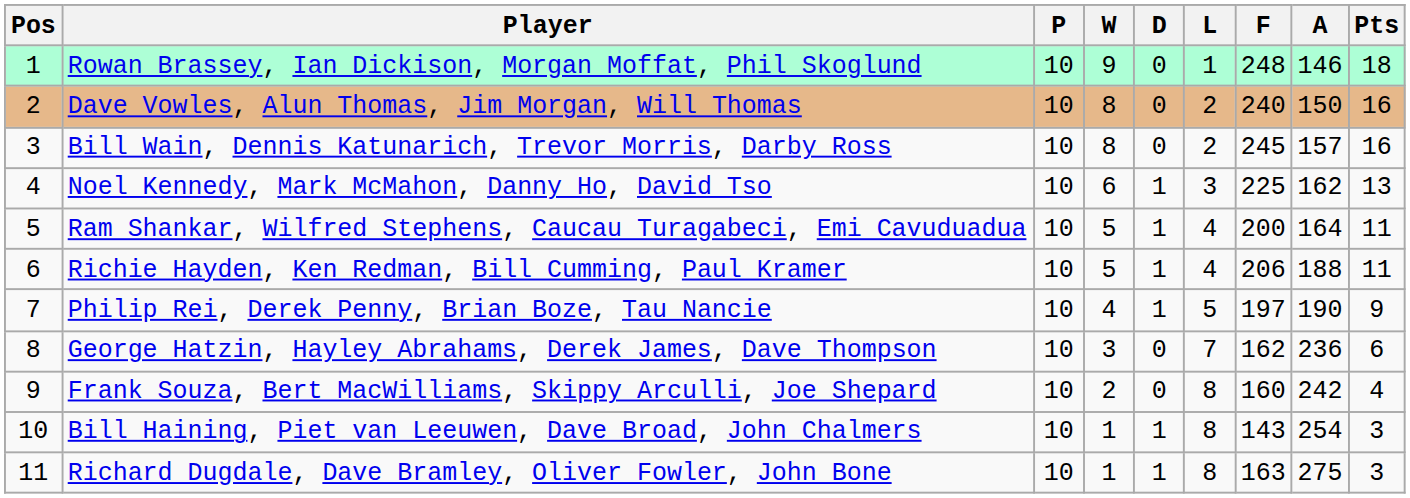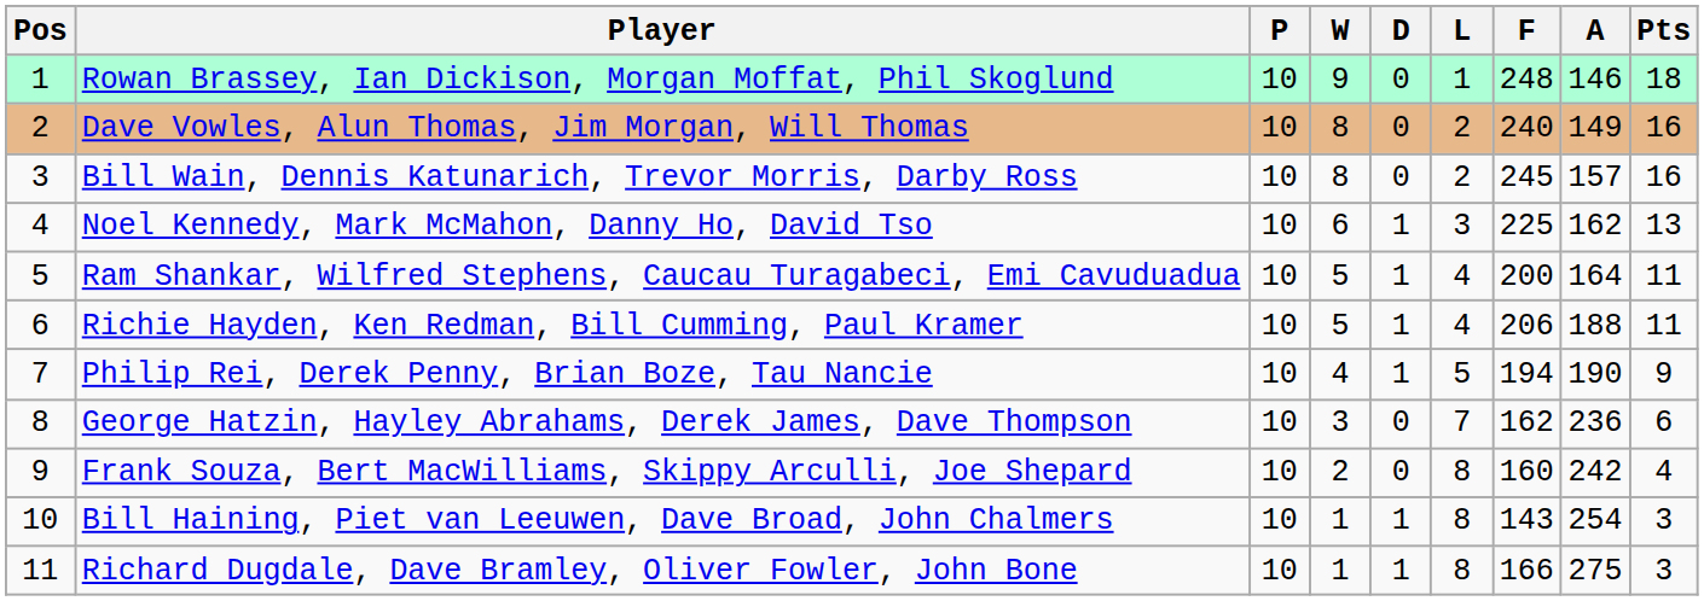Dave Vowles, Alun Thomas, Jim Morgan, Will Thomas | A: 150 -> 149
Philip Rei, Derek Penny, Brian Boze, Tau Nancie | F: 197 -> 194
Richard Dugdale, Dave Bramley, Oliver Fowler, John Bone | F: 163 -> 166
